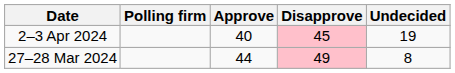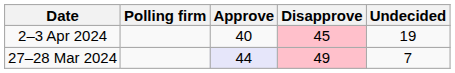27–28 Mar 2024 | Approve: no background -> lavender background
27–28 Mar 2024 | Undecided: 8 -> 7
